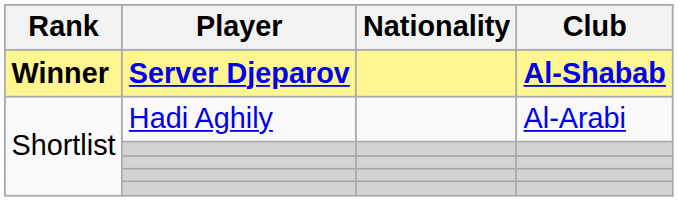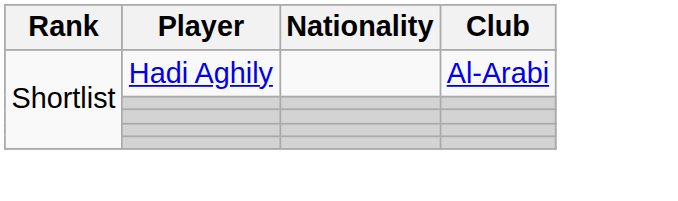- row: Winner | Server Djeparov | Al-Shabab
